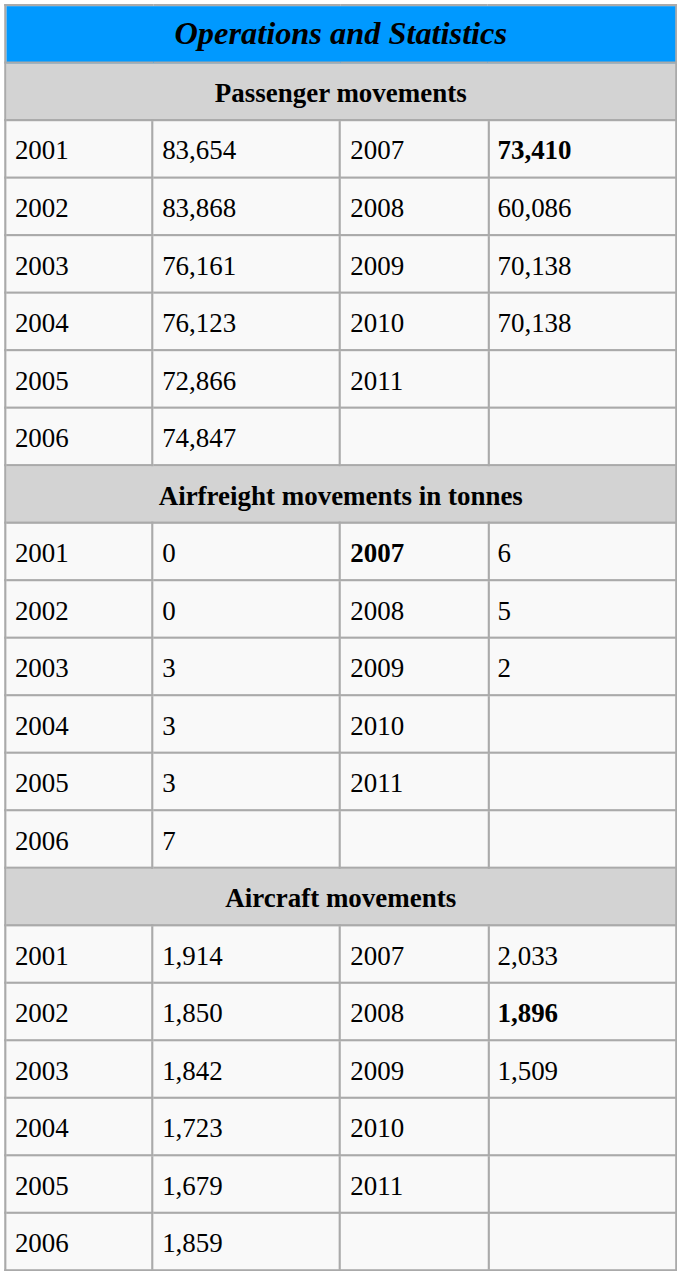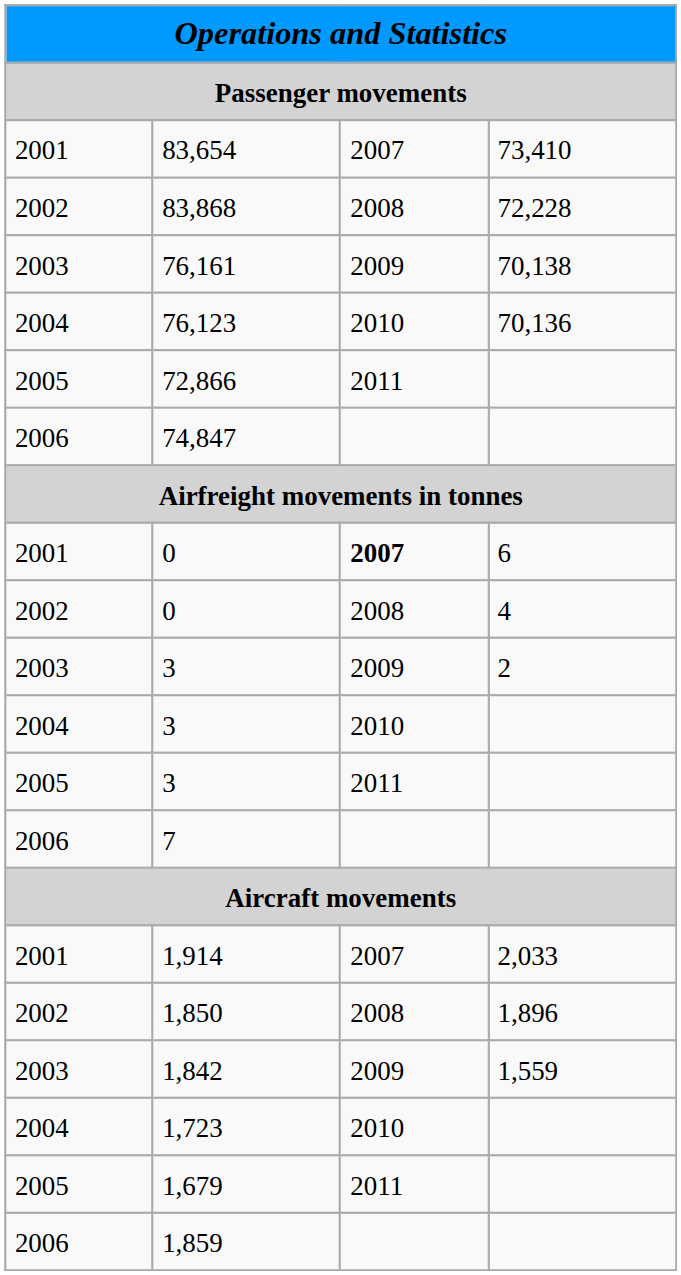83,654 | column 4: bold -> normal
83,868 | column 4: 60,086 -> 72,228
76,123 | column 4: 70,138 -> 70,136
2002 / 0 | column 4: 5 -> 4
1,850 | column 4: bold -> normal
1,842 | column 4: 1,509 -> 1,559
